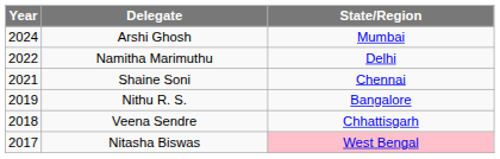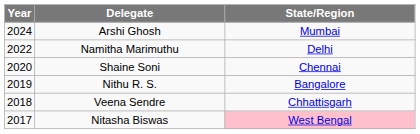Shaine Soni | Year: 2021 -> 2020
